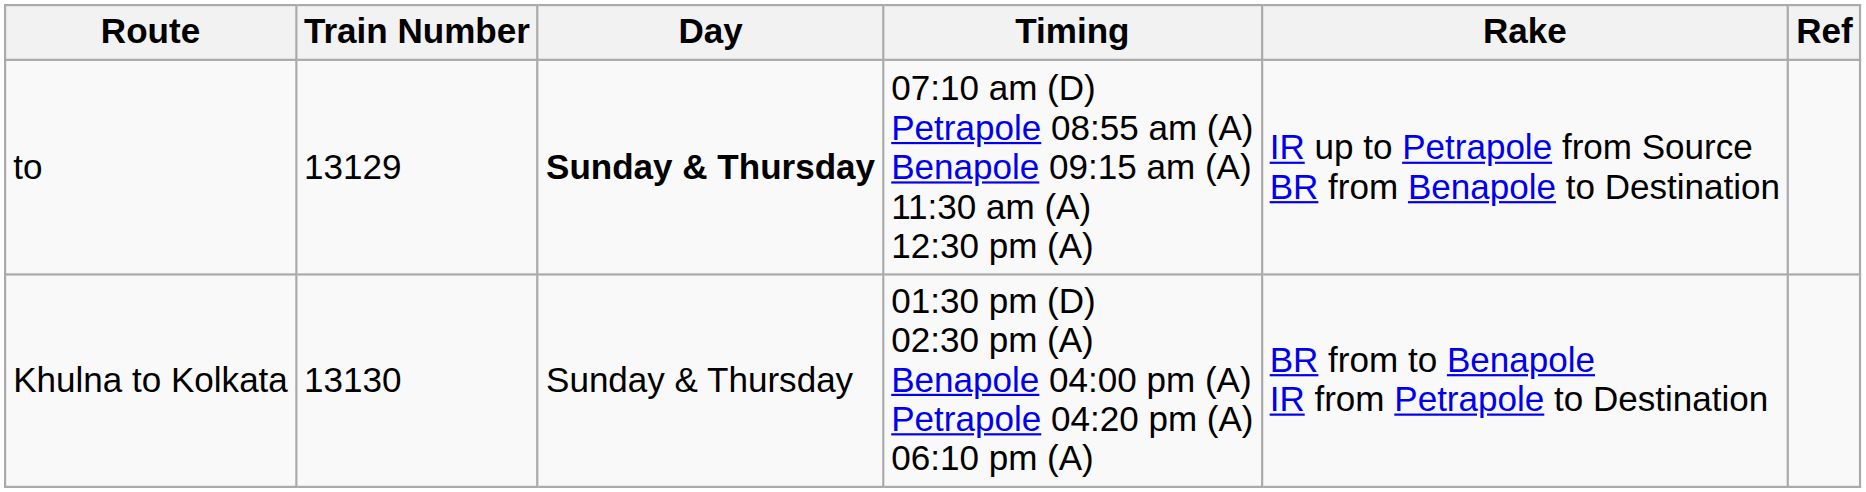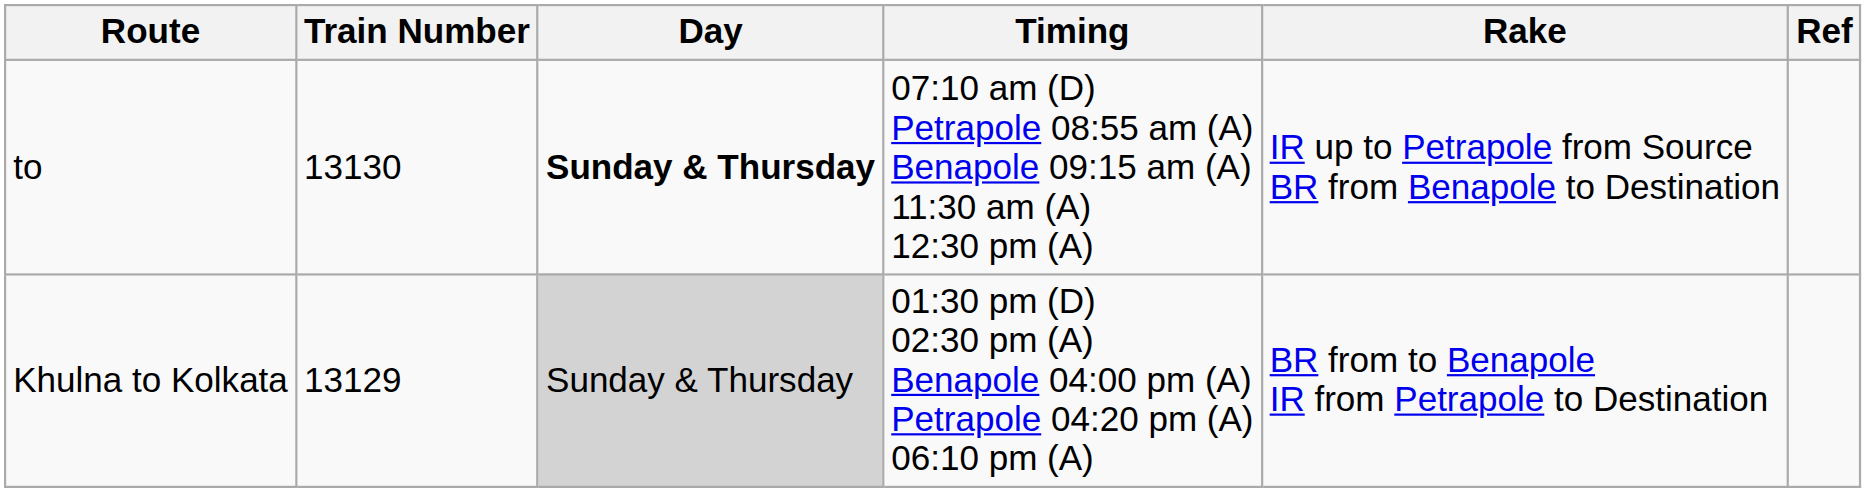to | Train Number: 13129 -> 13130
Khulna to Kolkata | Train Number: 13130 -> 13129
Khulna to Kolkata | Day: no background -> lightgrey background
